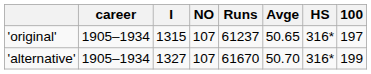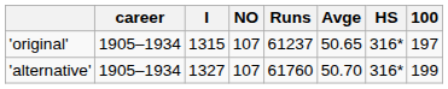'alternative' | Runs: 61670 -> 61760
